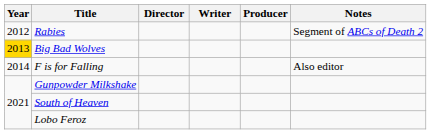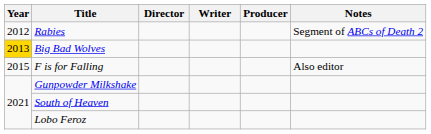F is for Falling | Year: 2014 -> 2015
